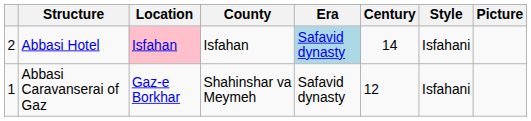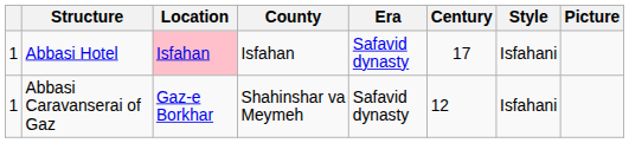Abbasi Hotel | column 1: 2 -> 1
Abbasi Hotel | Era: lightblue background -> no background
Abbasi Hotel | Century: 14 -> 17
